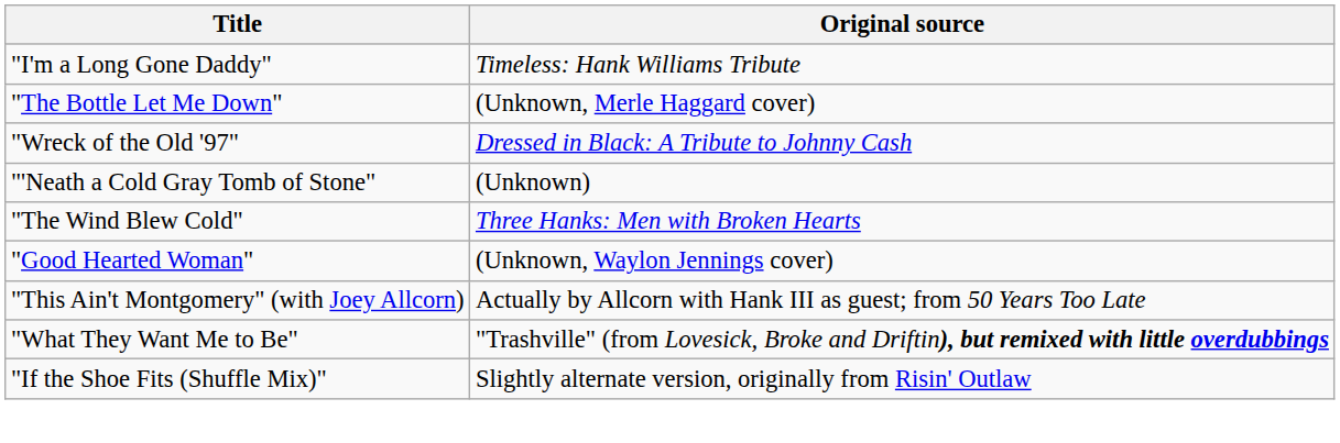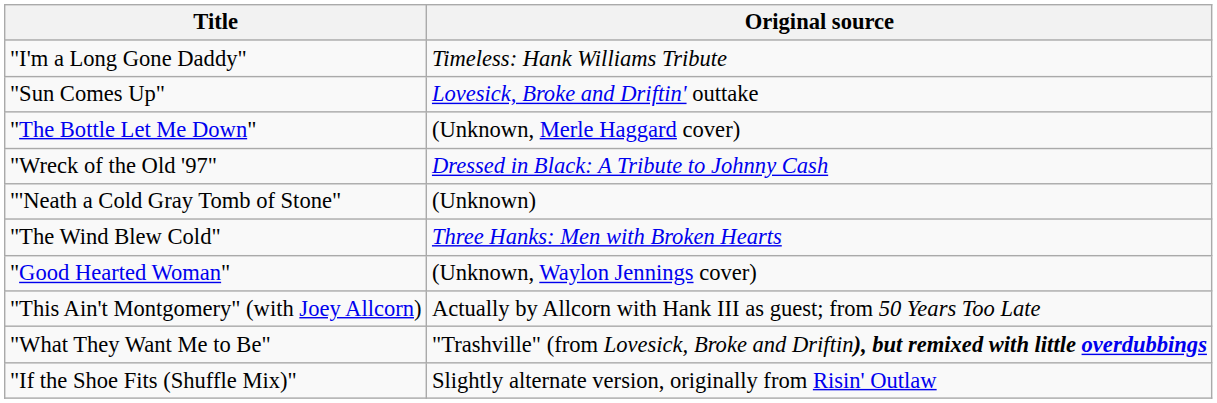+ row: "Sun Comes Up" | Lovesick, Broke and Driftin' outtake
